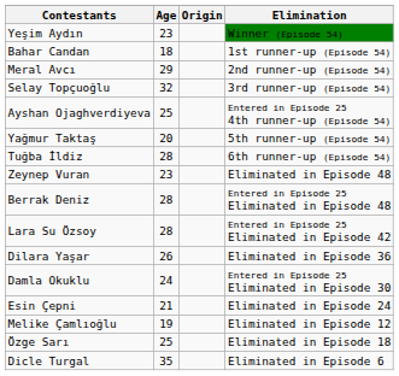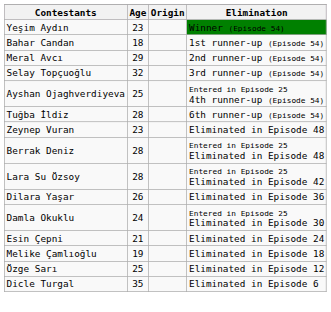- row: Yağmur Taktaş | 20 | 5th runner-up (Episode 54)
Melike Çamlıoğlu | Elimination: Eliminated in Episode 12 -> Eliminated in Episode 18
Özge Sarı | Elimination: Eliminated in Episode 18 -> Eliminated in Episode 12
